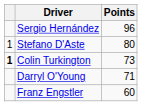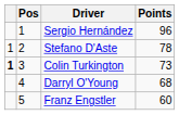+ column: Pos | 1 | 2 | 3 | 4 | 5
Stefano D'Aste | Points: 80 -> 78
Darryl O'Young | Points: 71 -> 68
